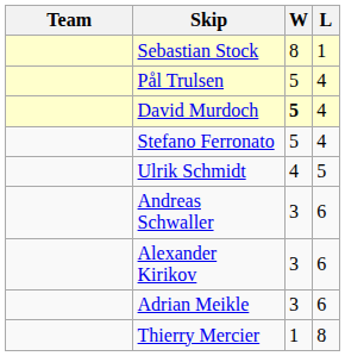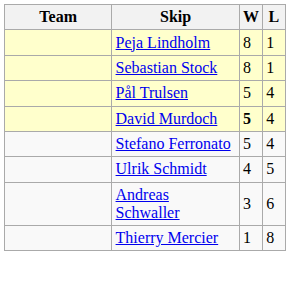+ row: Peja Lindholm | 8 | 1
- row: Alexander Kirikov | 3 | 6
- row: Adrian Meikle | 3 | 6
